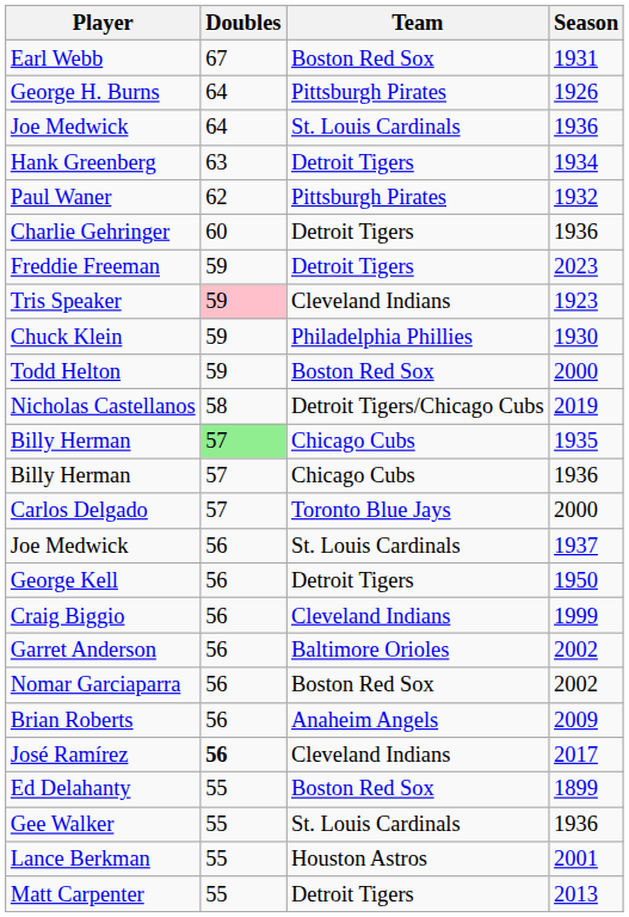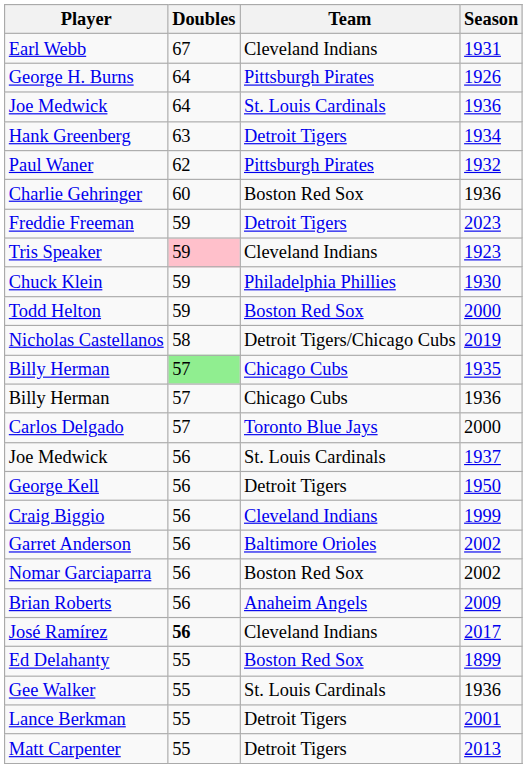Earl Webb | Team: Boston Red Sox -> Cleveland Indians
Charlie Gehringer | Team: Detroit Tigers -> Boston Red Sox
Lance Berkman | Team: Houston Astros -> Detroit Tigers
